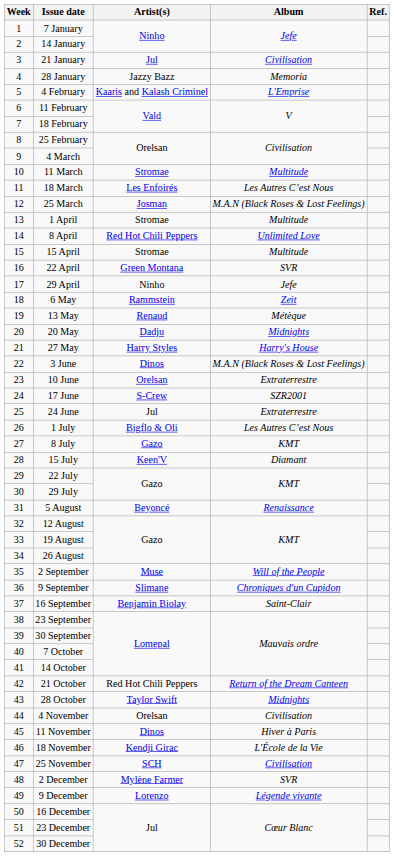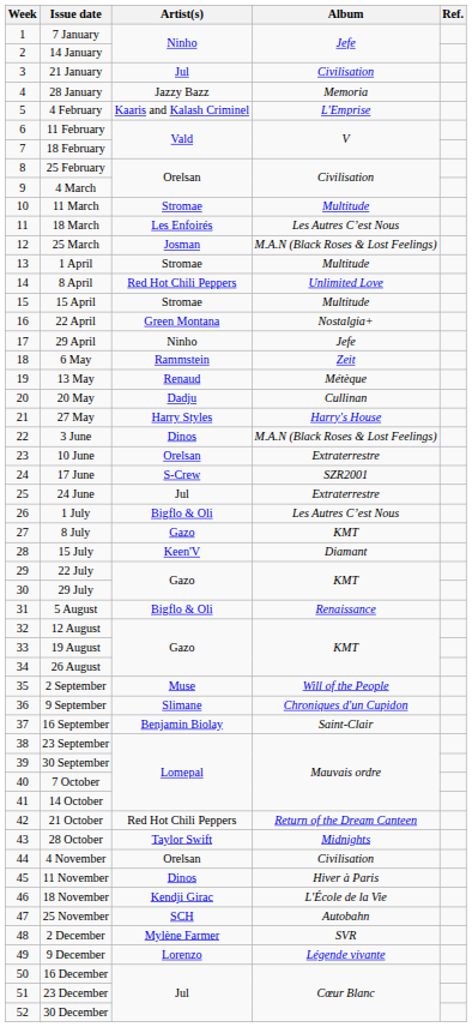22 April | Album: SVR -> Nostalgia+
20 May | Album: Midnights -> Cullinan
5 August | Artist(s): Beyoncé -> Bigflo & Oli
25 November | Album: Civilisation -> Autobahn
